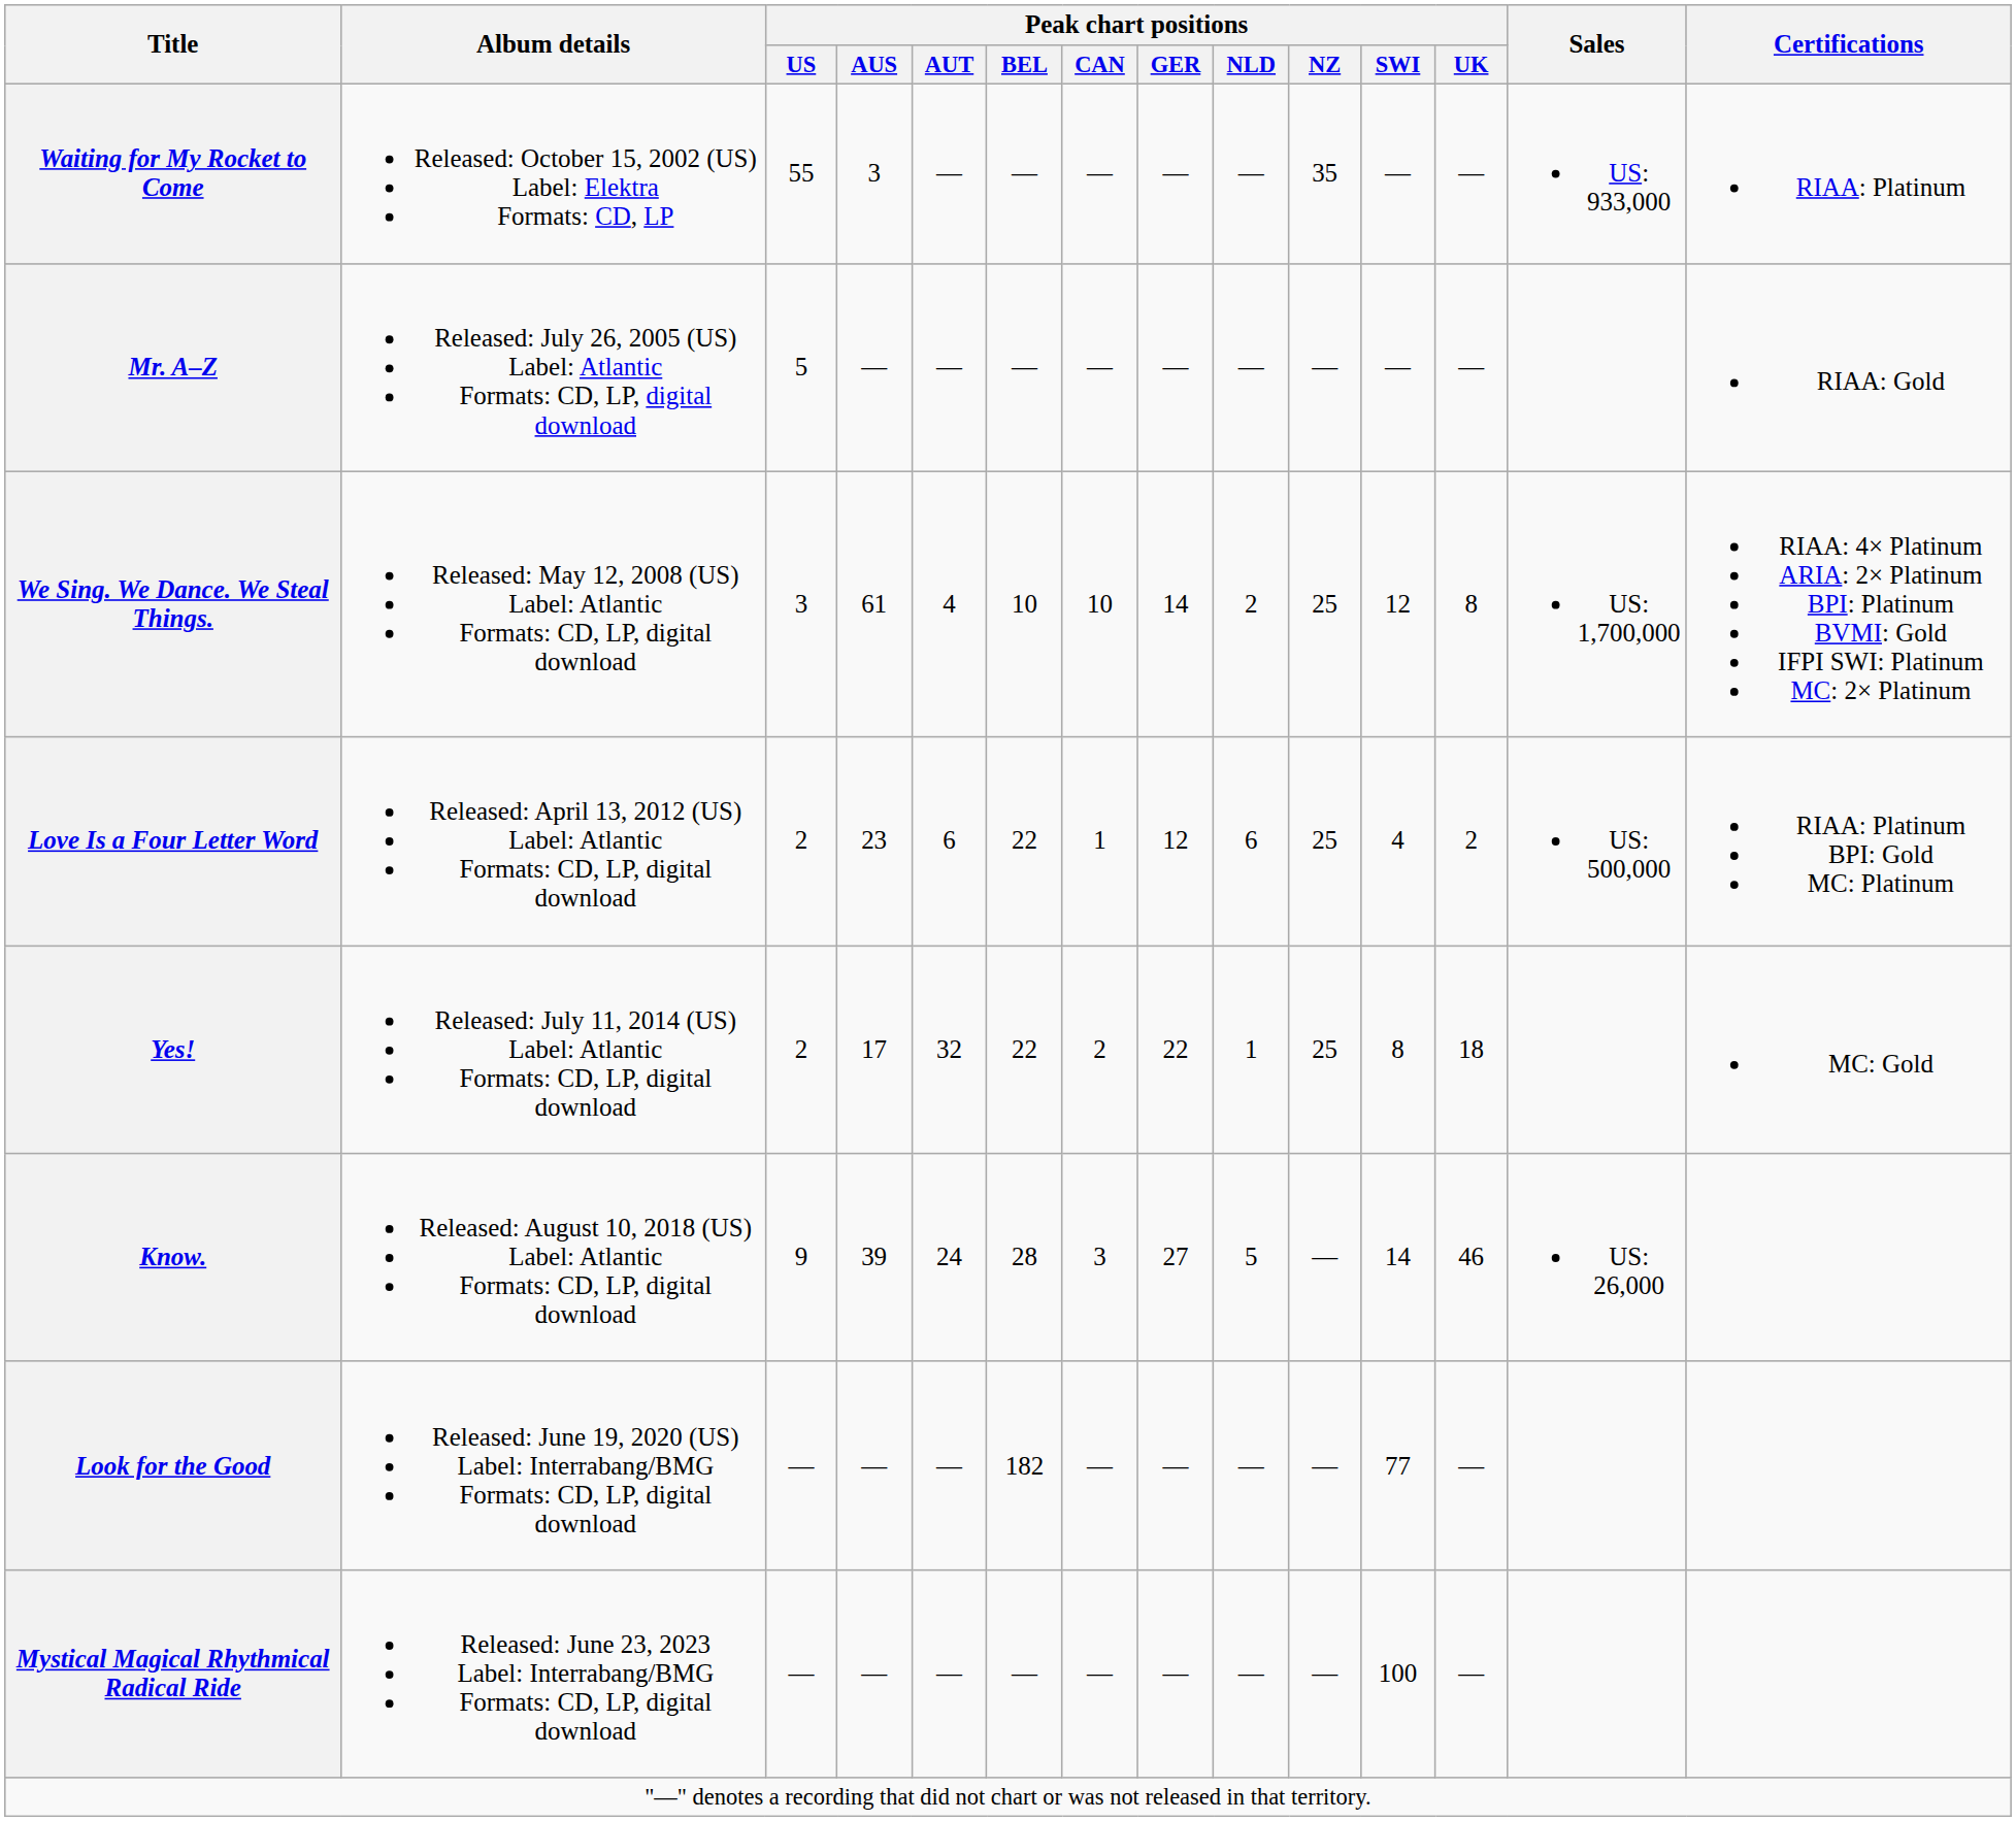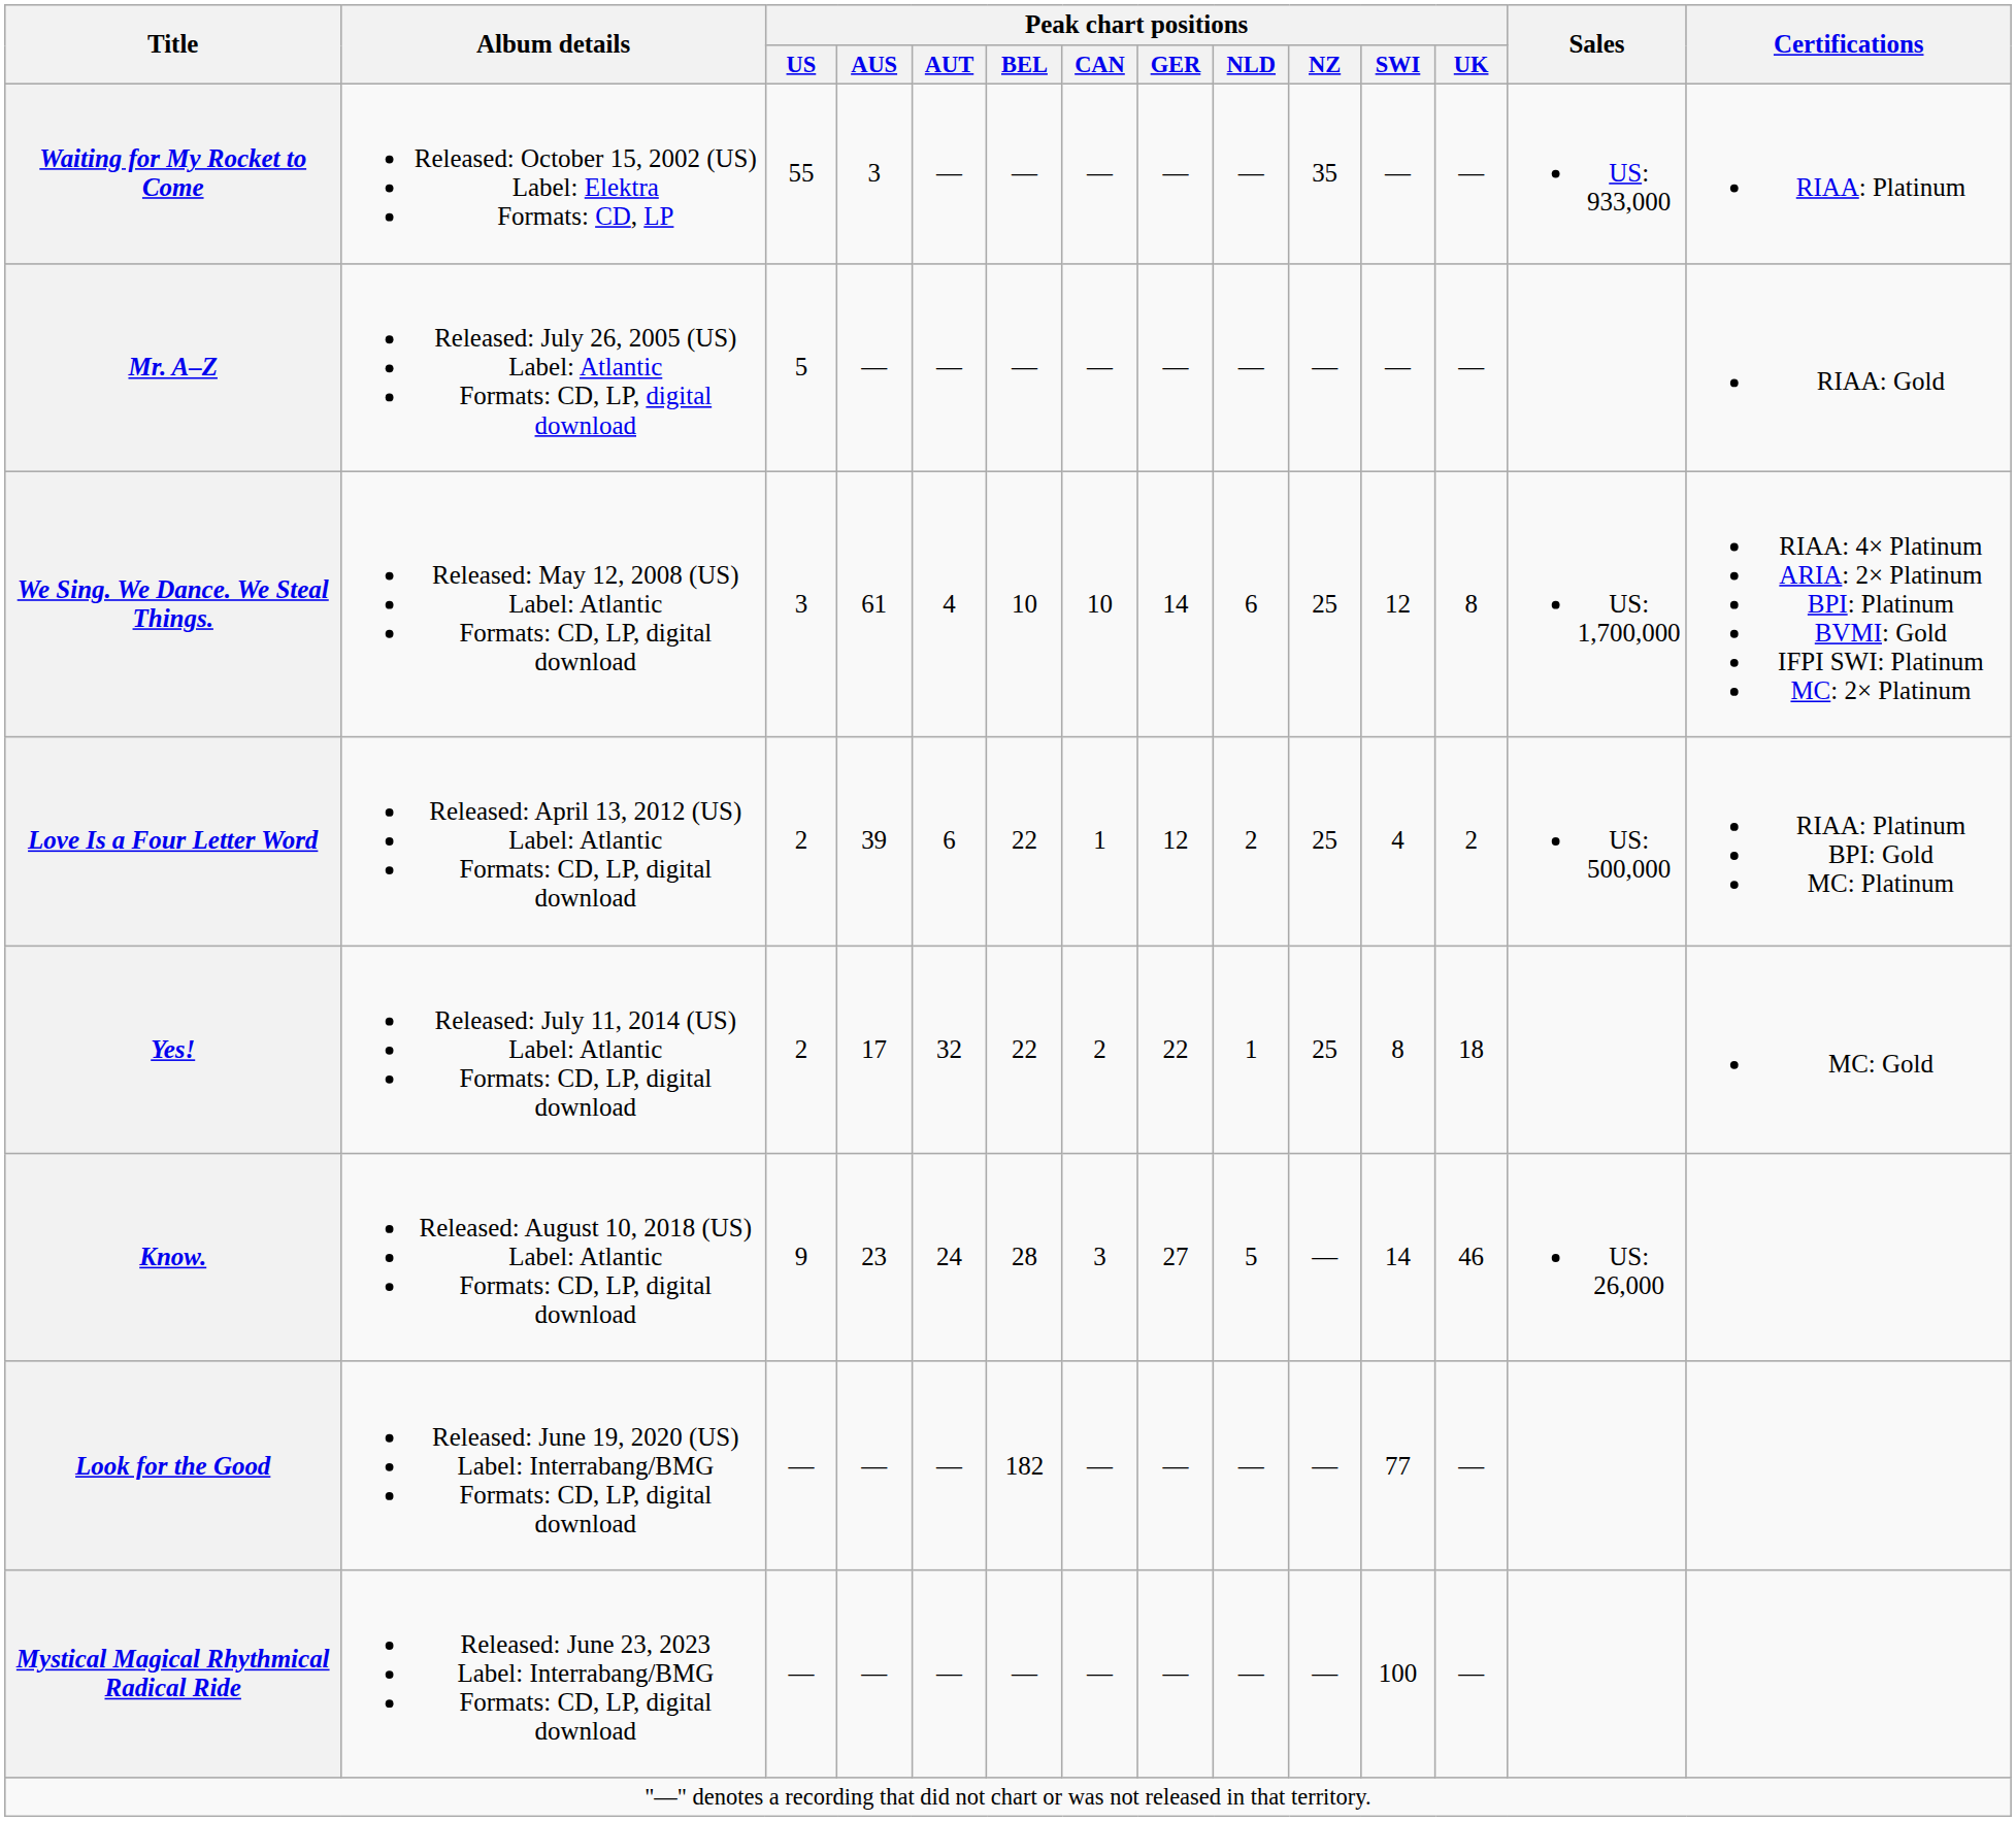We Sing. We Dance. We Steal Things. | Peak chart positions / NLD: 2 -> 6
Love Is a Four Letter Word | Peak chart positions / AUS: 23 -> 39
Love Is a Four Letter Word | Peak chart positions / NLD: 6 -> 2
Know. | Peak chart positions / AUS: 39 -> 23
